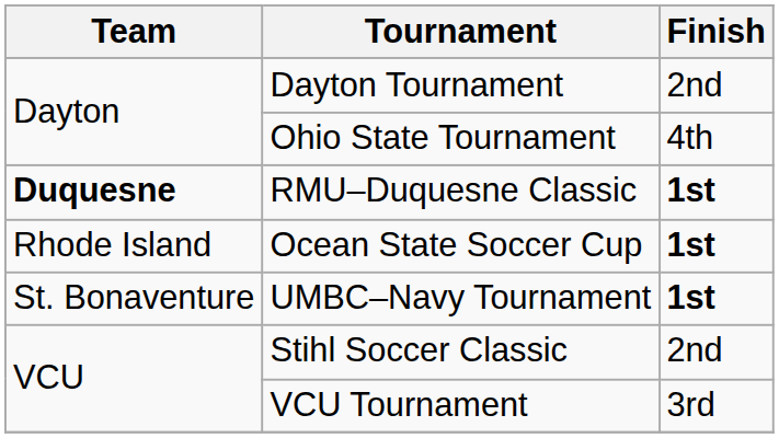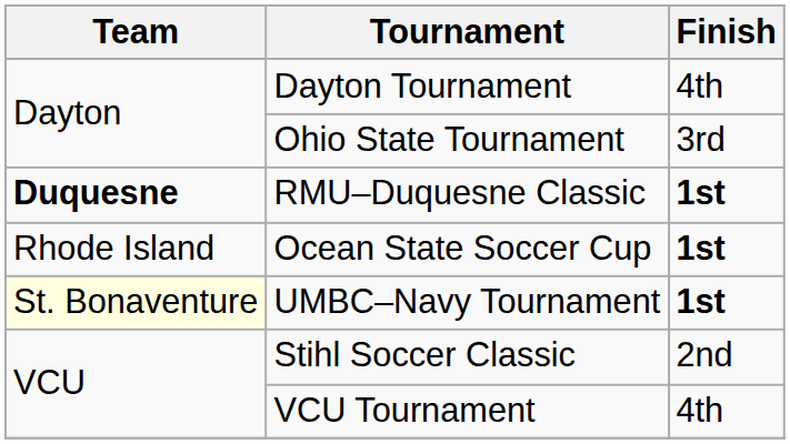Dayton Tournament | Finish: 2nd -> 4th
Ohio State Tournament | Finish: 4th -> 3rd
UMBC–Navy Tournament | Team: no background -> lightyellow background
VCU Tournament | Finish: 3rd -> 4th
